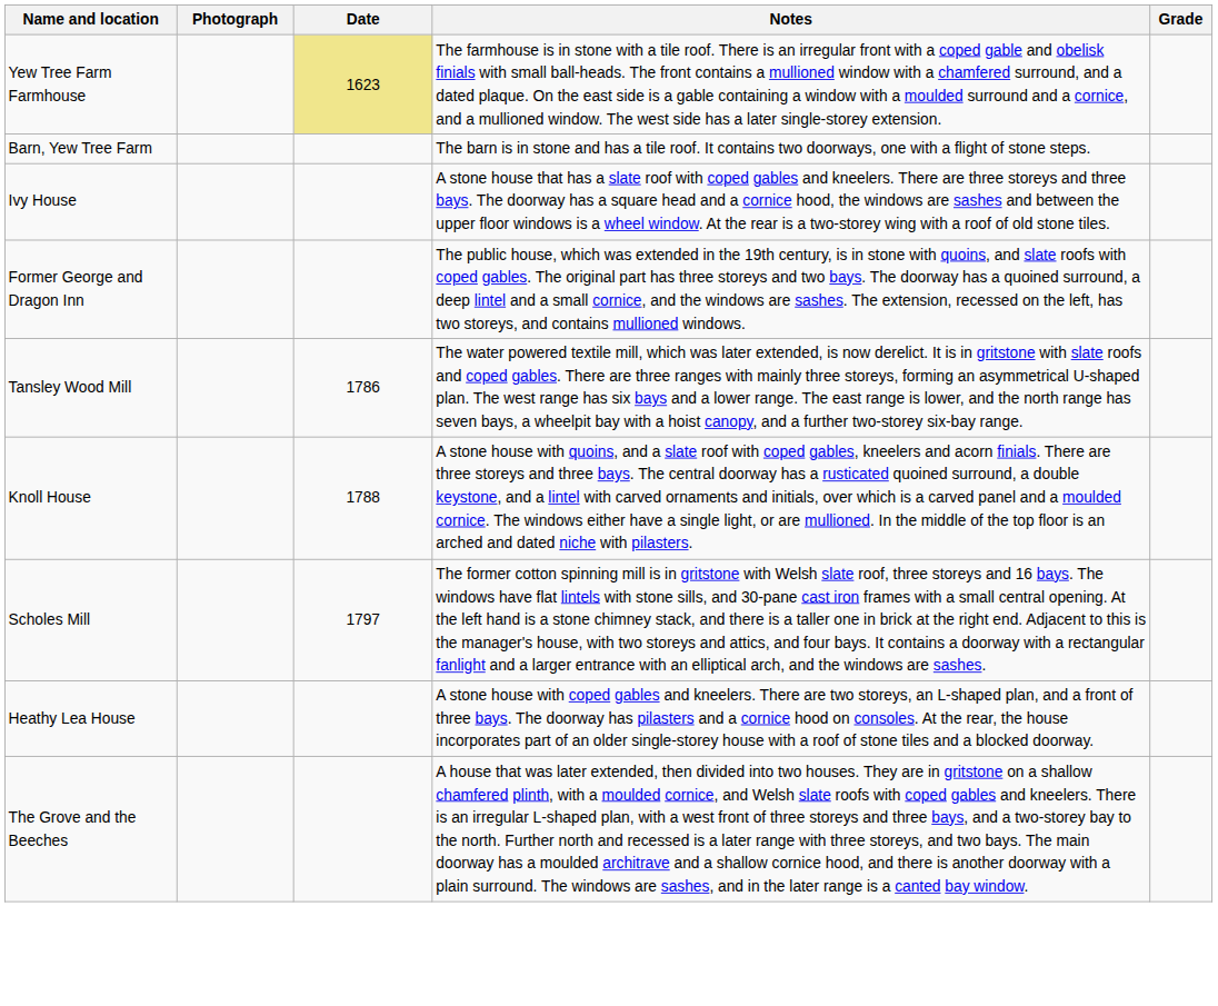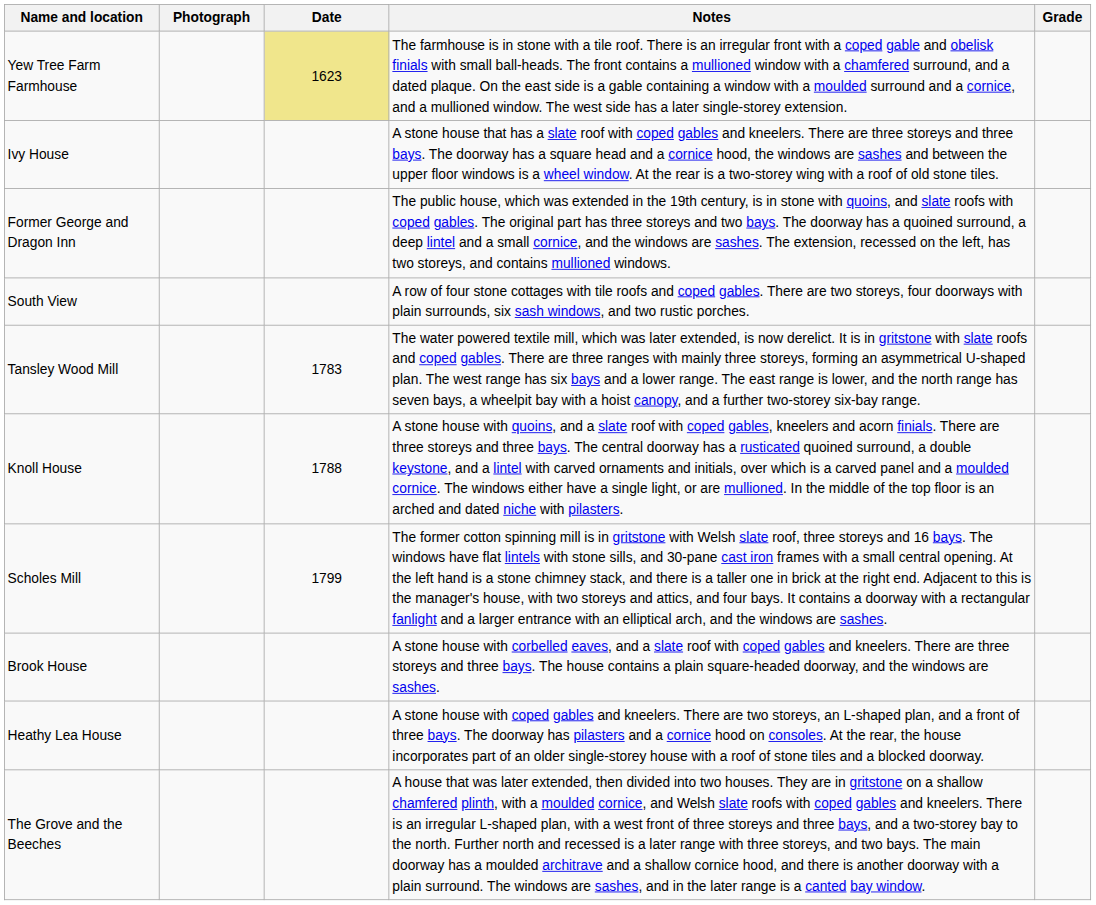- row: Barn, Yew Tree Farm | The barn is in stone and has a tile roof. It contains two doorways, one with a flight of stone steps.
+ row: South View | A row of four stone cottages with tile roofs and coped gables. There are two storeys, four doorways with plain surrounds, six sash windows, and two rustic porches.
Tansley Wood Mill | Date: 1786 -> 1783
Scholes Mill | Date: 1797 -> 1799
+ row: Brook House | A stone house with corbelled eaves, and a slate roof with coped gables and kneelers. There are three storeys and three bays. The house contains a plain square-headed doorway, and the windows are sashes.
